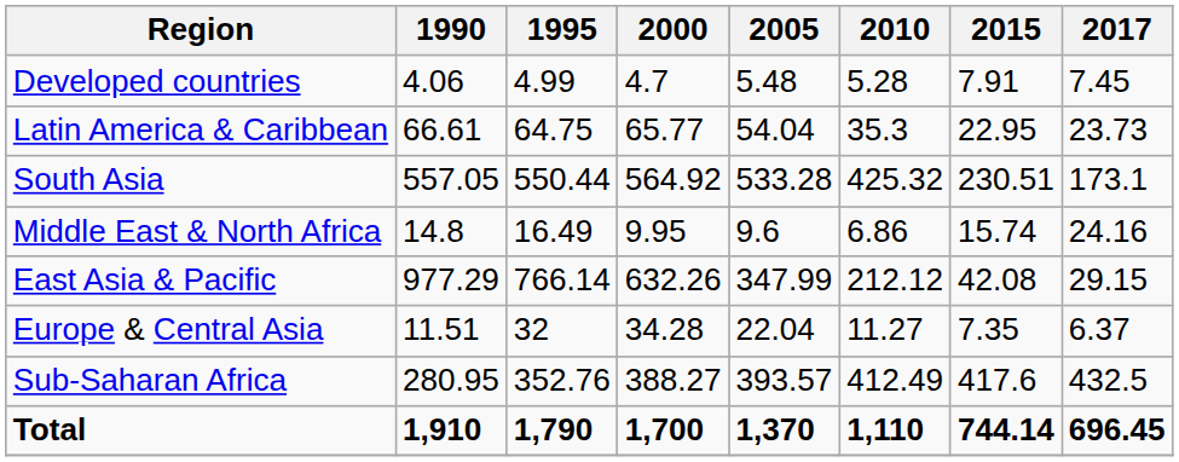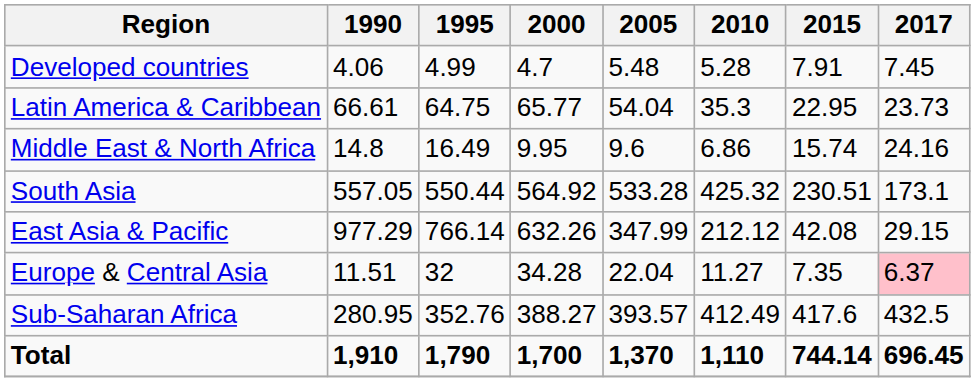rows swapped: Middle East & North Africa <-> South Asia
Europe & Central Asia | 2017: no background -> pink background
